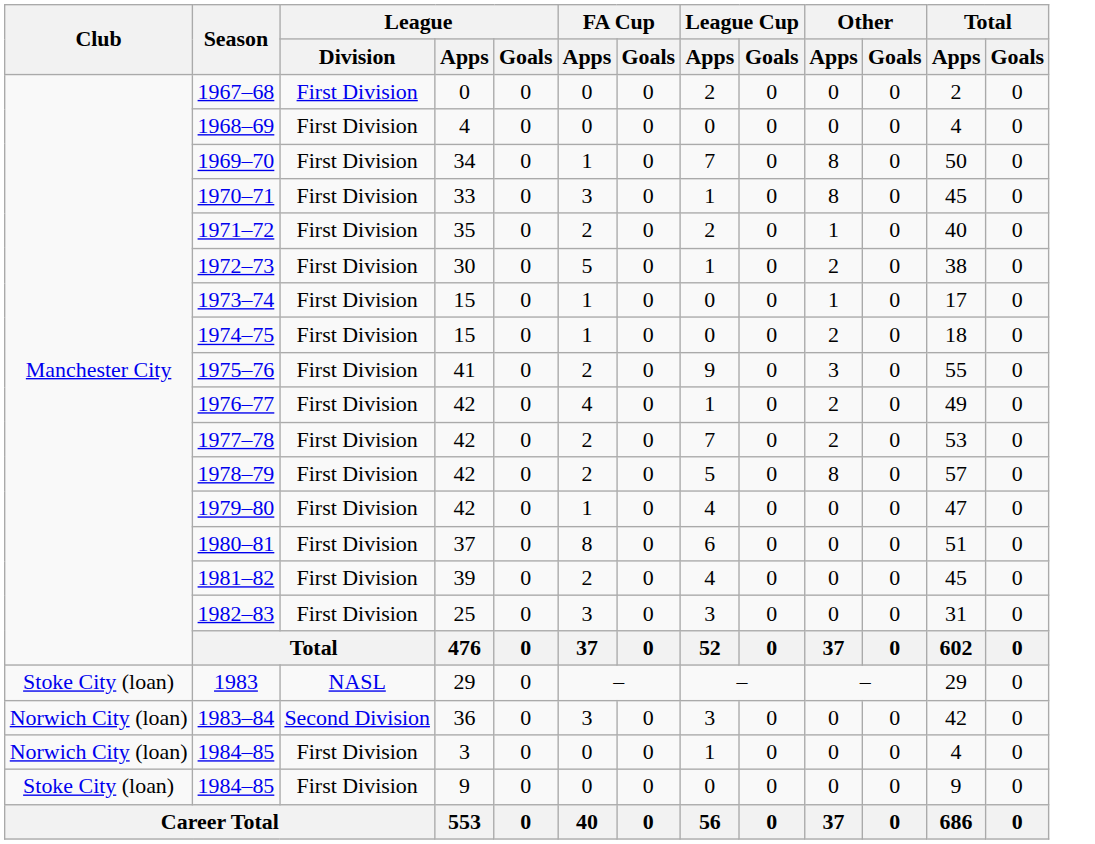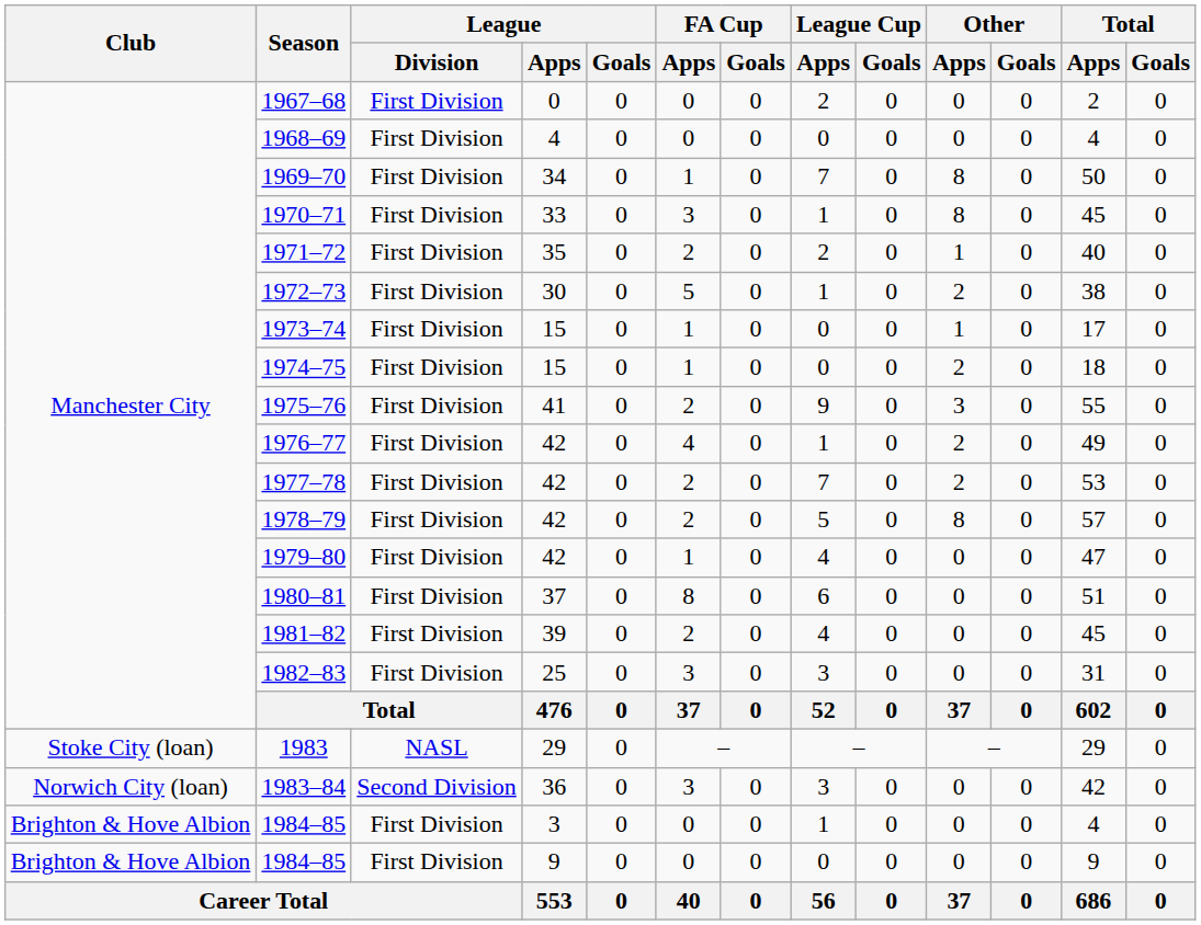1984–85 / 3 | Club: Norwich City (loan) -> Brighton & Hove Albion
1984–85 / 9 | Club: Stoke City (loan) -> Brighton & Hove Albion
